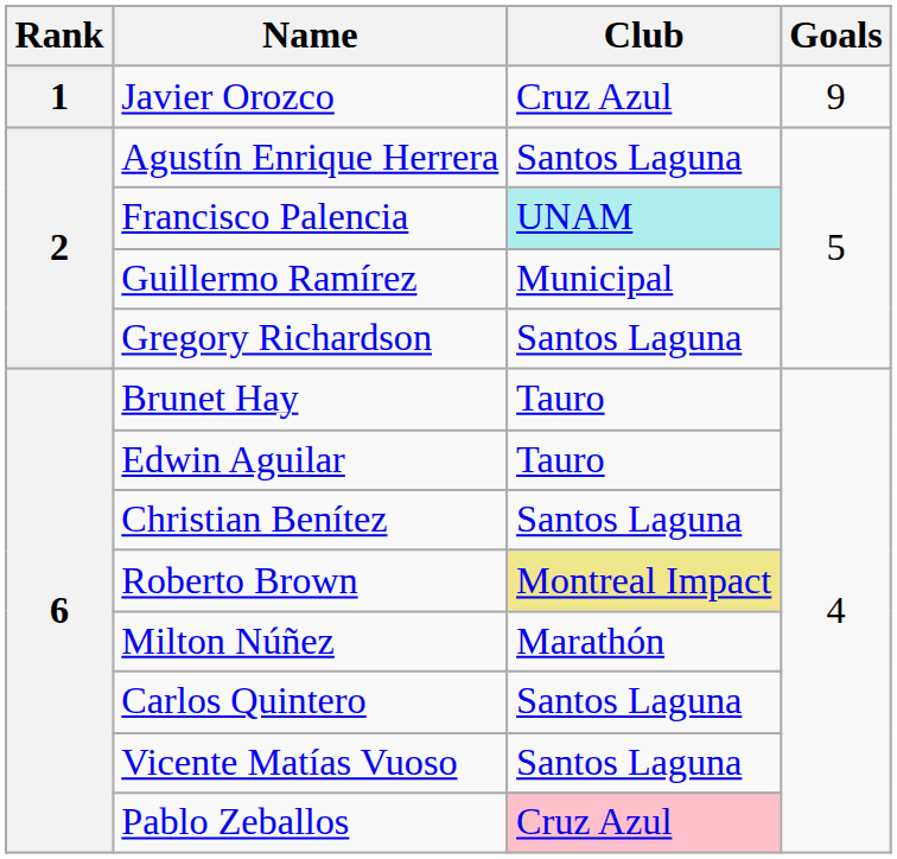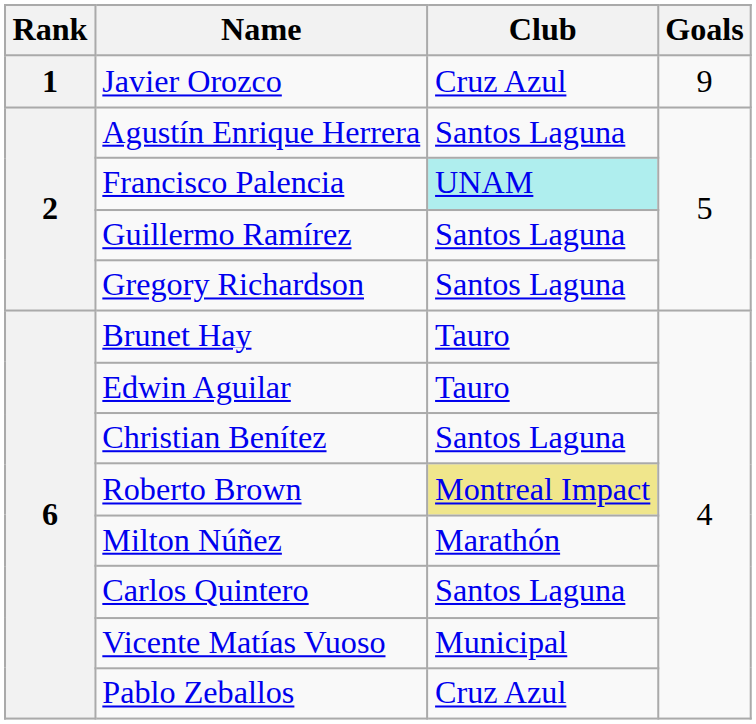Guillermo Ramírez | Club: Municipal -> Santos Laguna
Vicente Matías Vuoso | Club: Santos Laguna -> Municipal
Pablo Zeballos | Club: pink background -> no background
